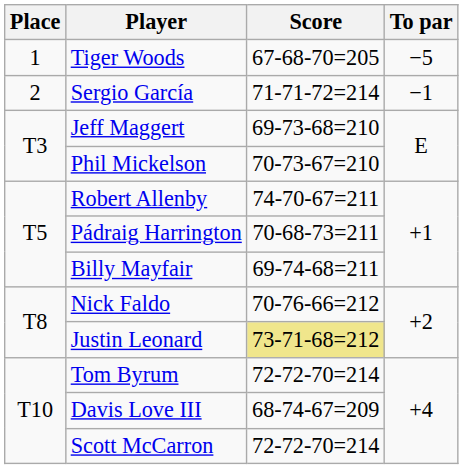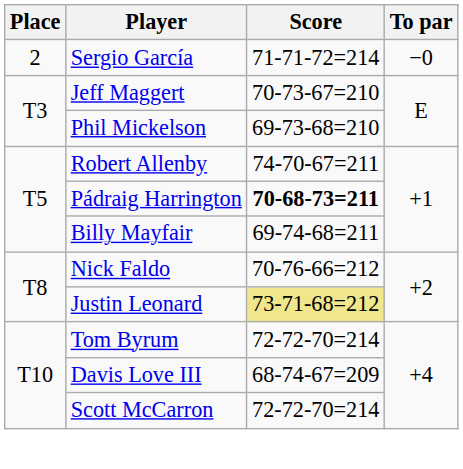- row: 1 | Tiger Woods | 67-68-70=205 | −5
Sergio García | To par: −1 -> −0
Jeff Maggert | Score: 69-73-68=210 -> 70-73-67=210
Phil Mickelson | Score: 70-73-67=210 -> 69-73-68=210
Pádraig Harrington | Score: normal -> bold
